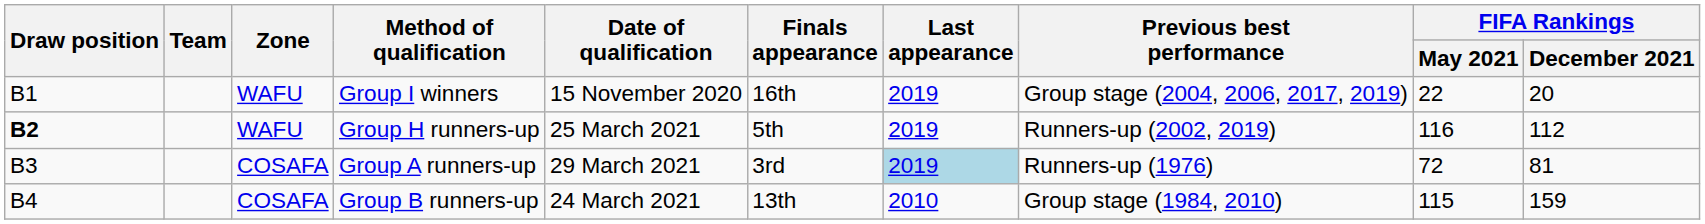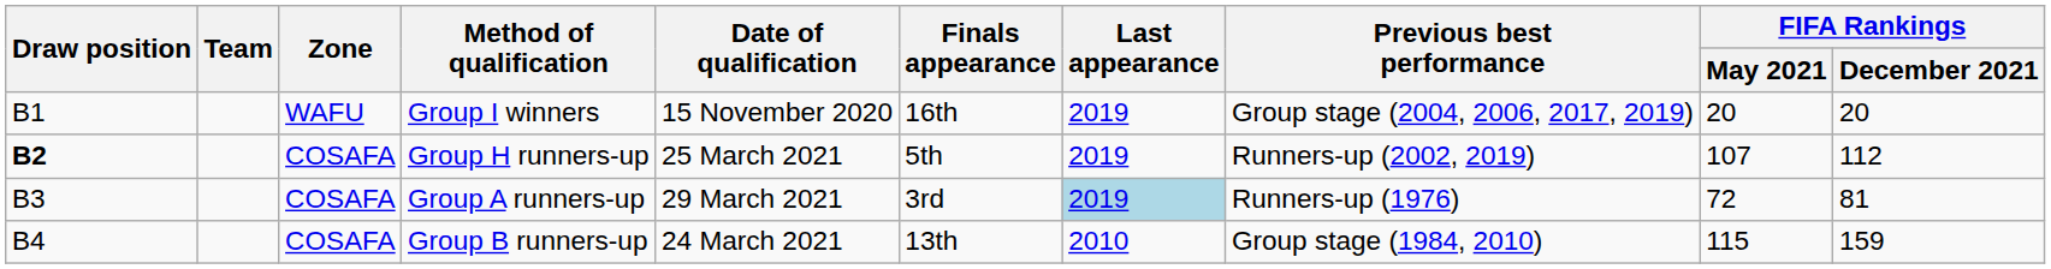Group I winners | FIFA Rankings / May 2021: 22 -> 20
Group H runners-up | Zone: WAFU -> COSAFA
Group H runners-up | FIFA Rankings / May 2021: 116 -> 107
